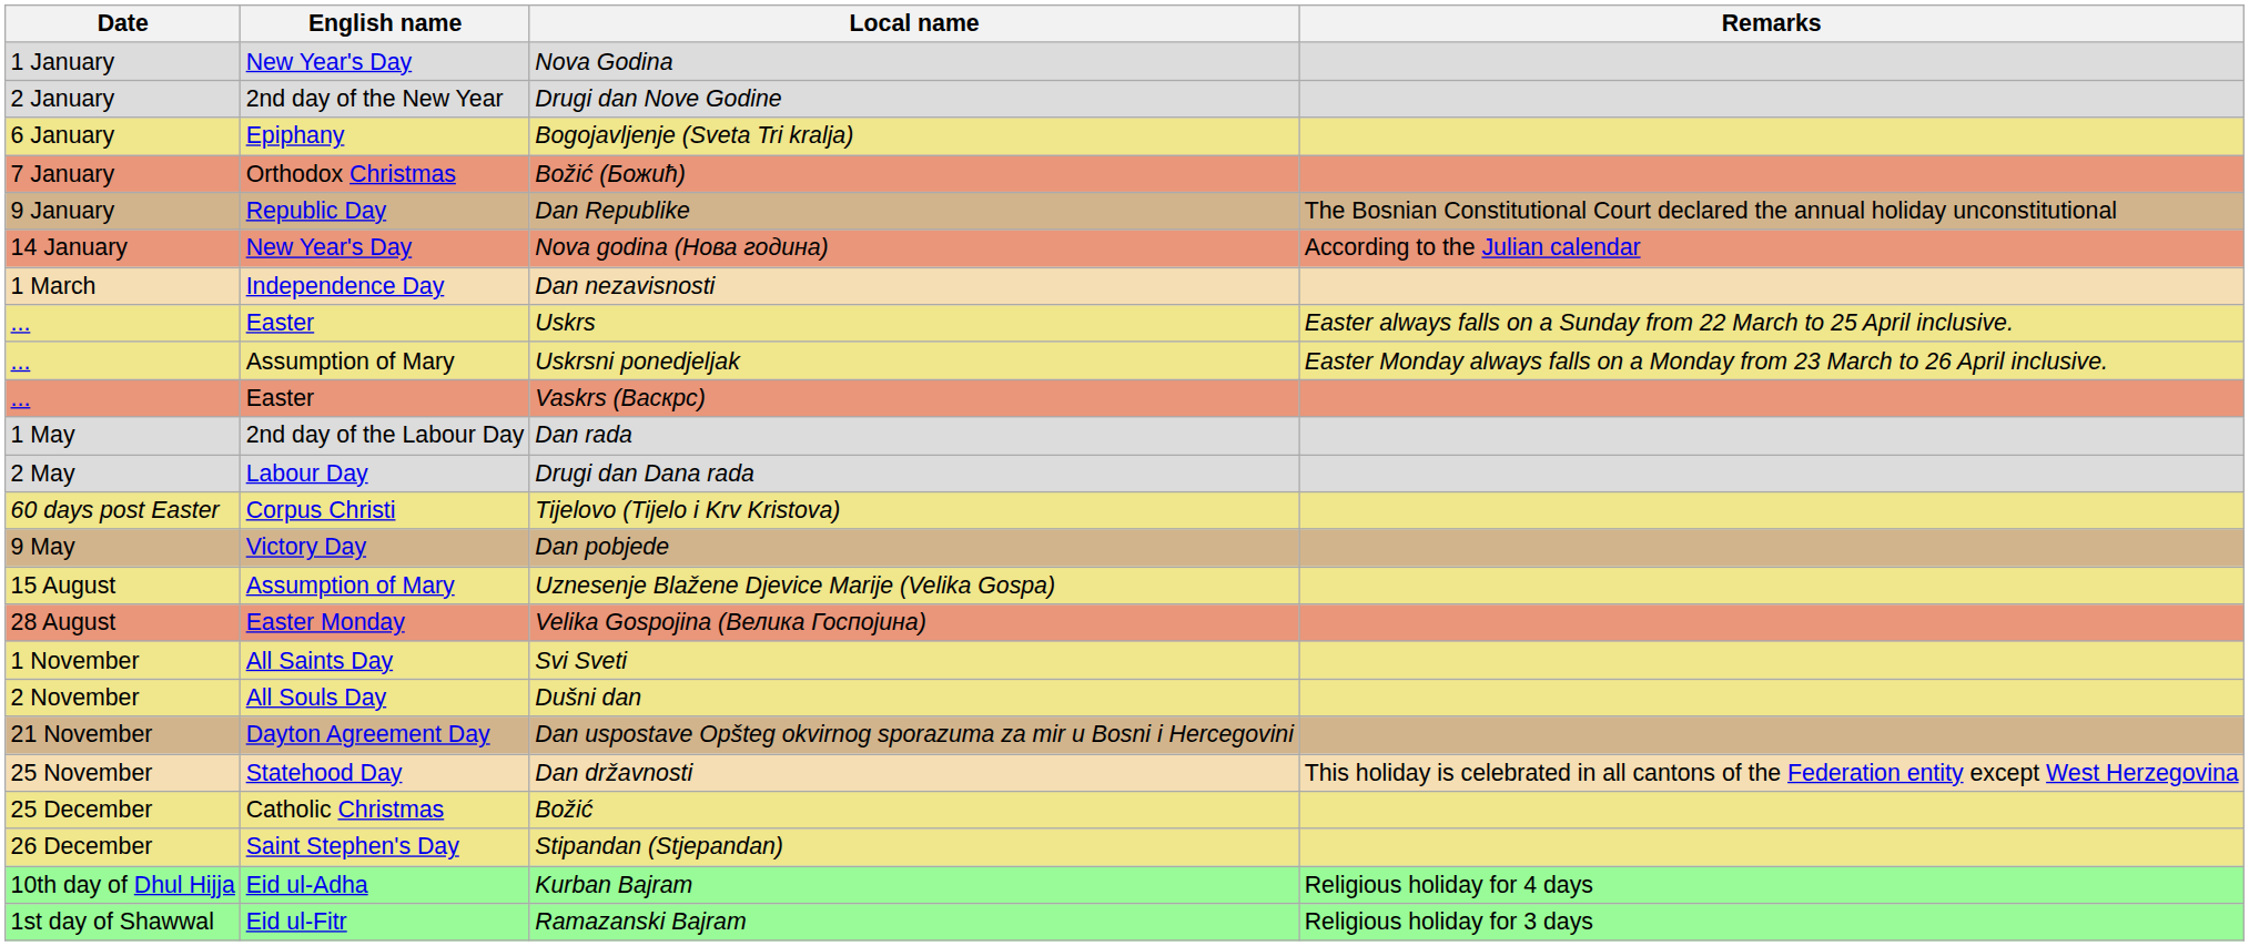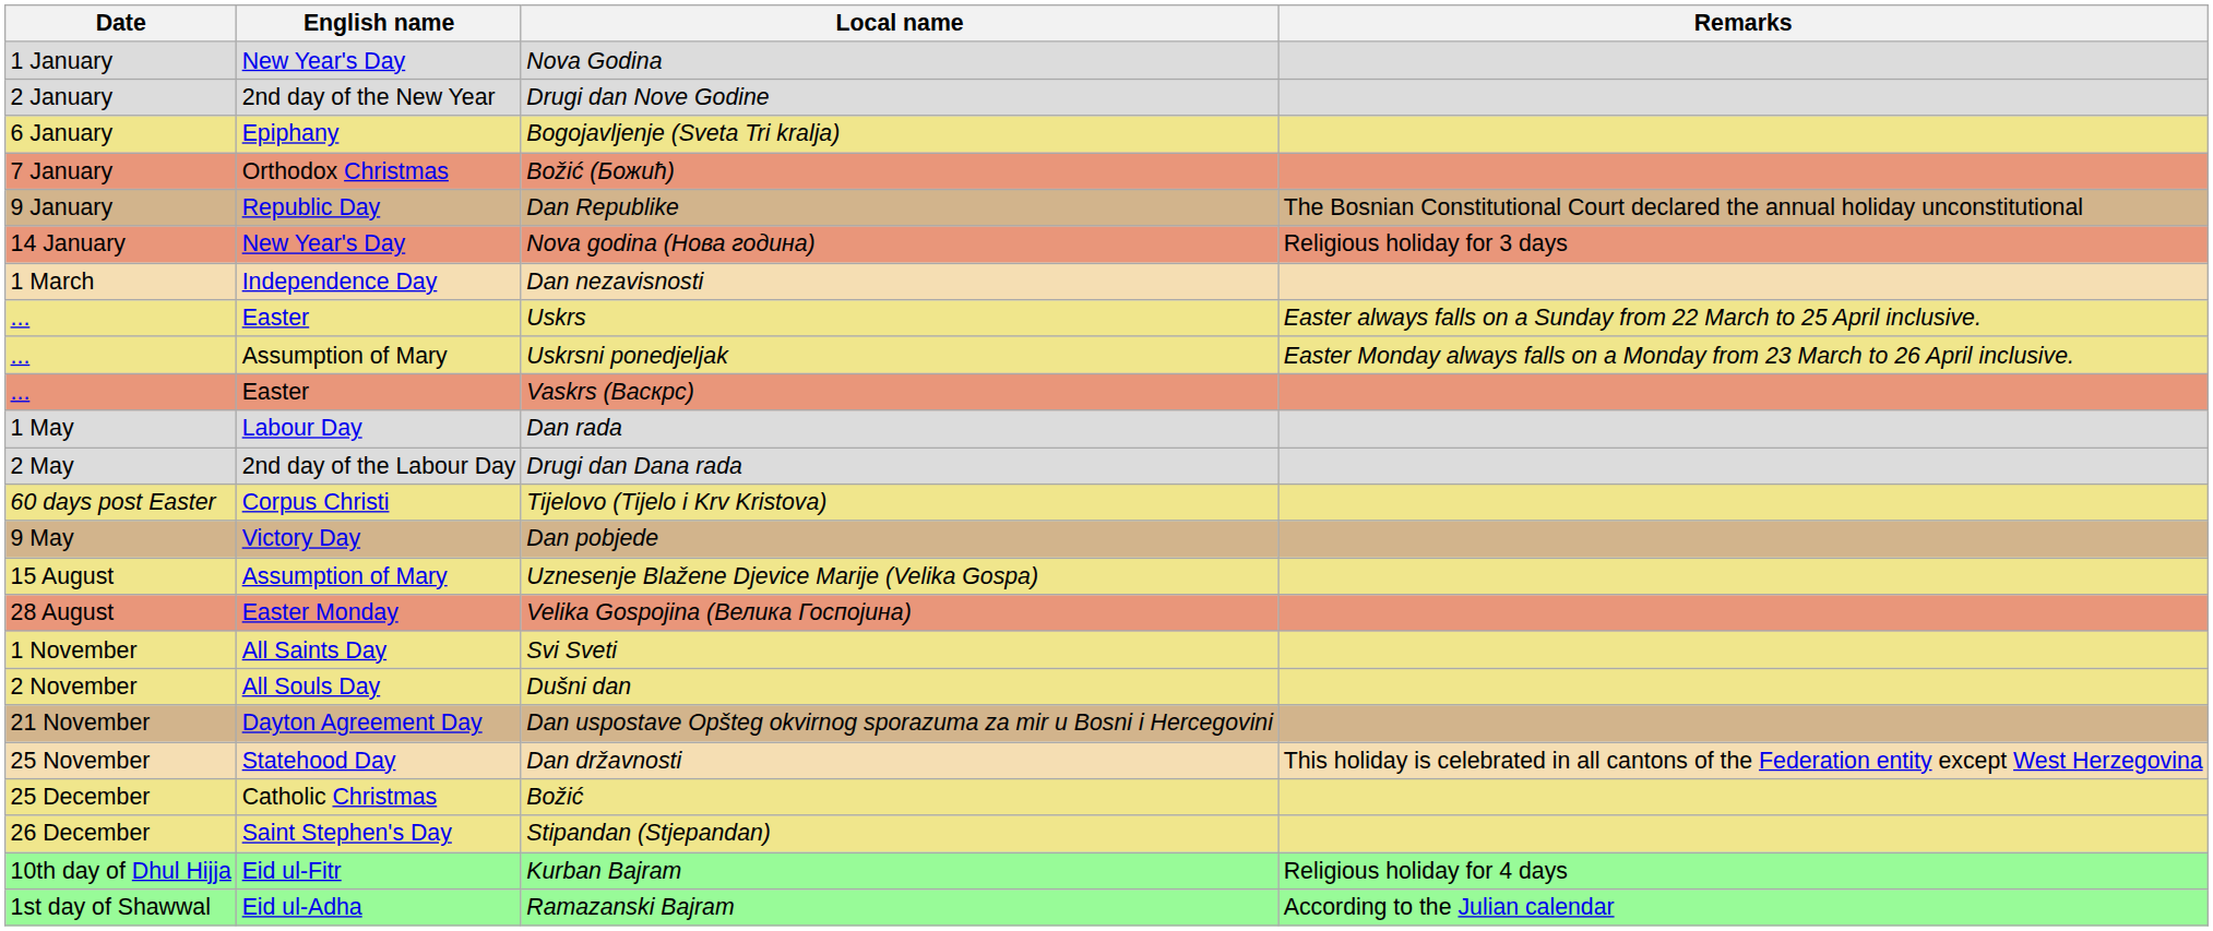Nova godina (Нова година) | Remarks: According to the Julian calendar -> Religious holiday for 3 days
Dan rada | English name: 2nd day of the Labour Day -> Labour Day
Drugi dan Dana rada | English name: Labour Day -> 2nd day of the Labour Day
Kurban Bajram | English name: Eid ul-Adha -> Eid ul-Fitr
Ramazanski Bajram | English name: Eid ul-Fitr -> Eid ul-Adha
Ramazanski Bajram | Remarks: Religious holiday for 3 days -> According to the Julian calendar
